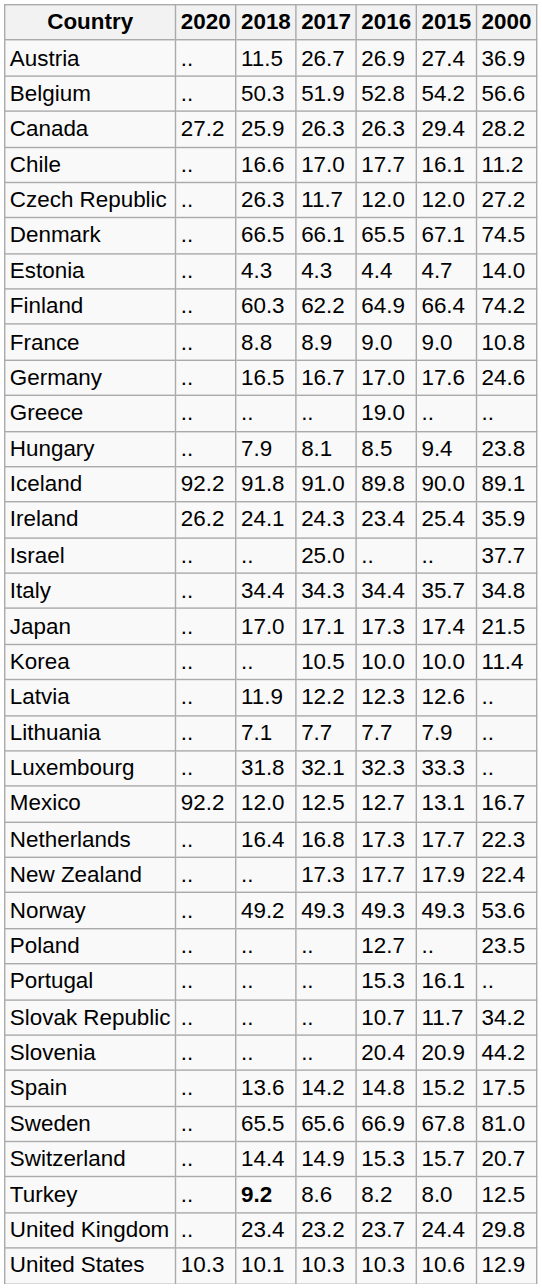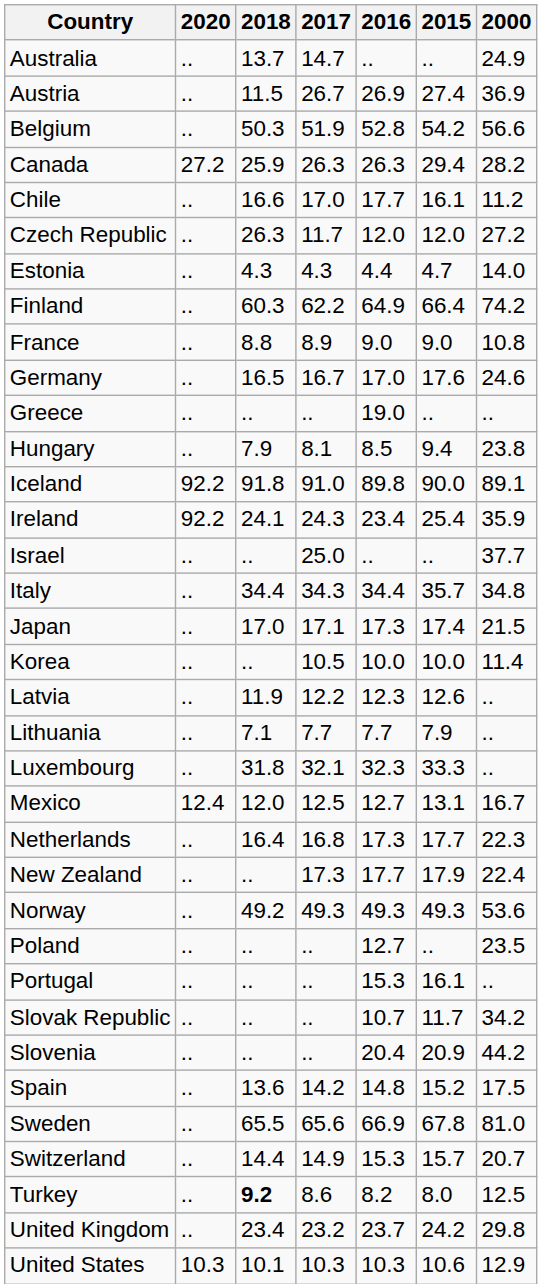+ row: Australia | .. | 13.7 | 14.7 | .. | .. | 24.9
- row: Denmark | .. | 66.5 | 66.1 | 65.5 | 67.1 | 74.5
Ireland | 2020: 26.2 -> 92.2
Mexico | 2020: 92.2 -> 12.4
United Kingdom | 2015: 24.4 -> 24.2
